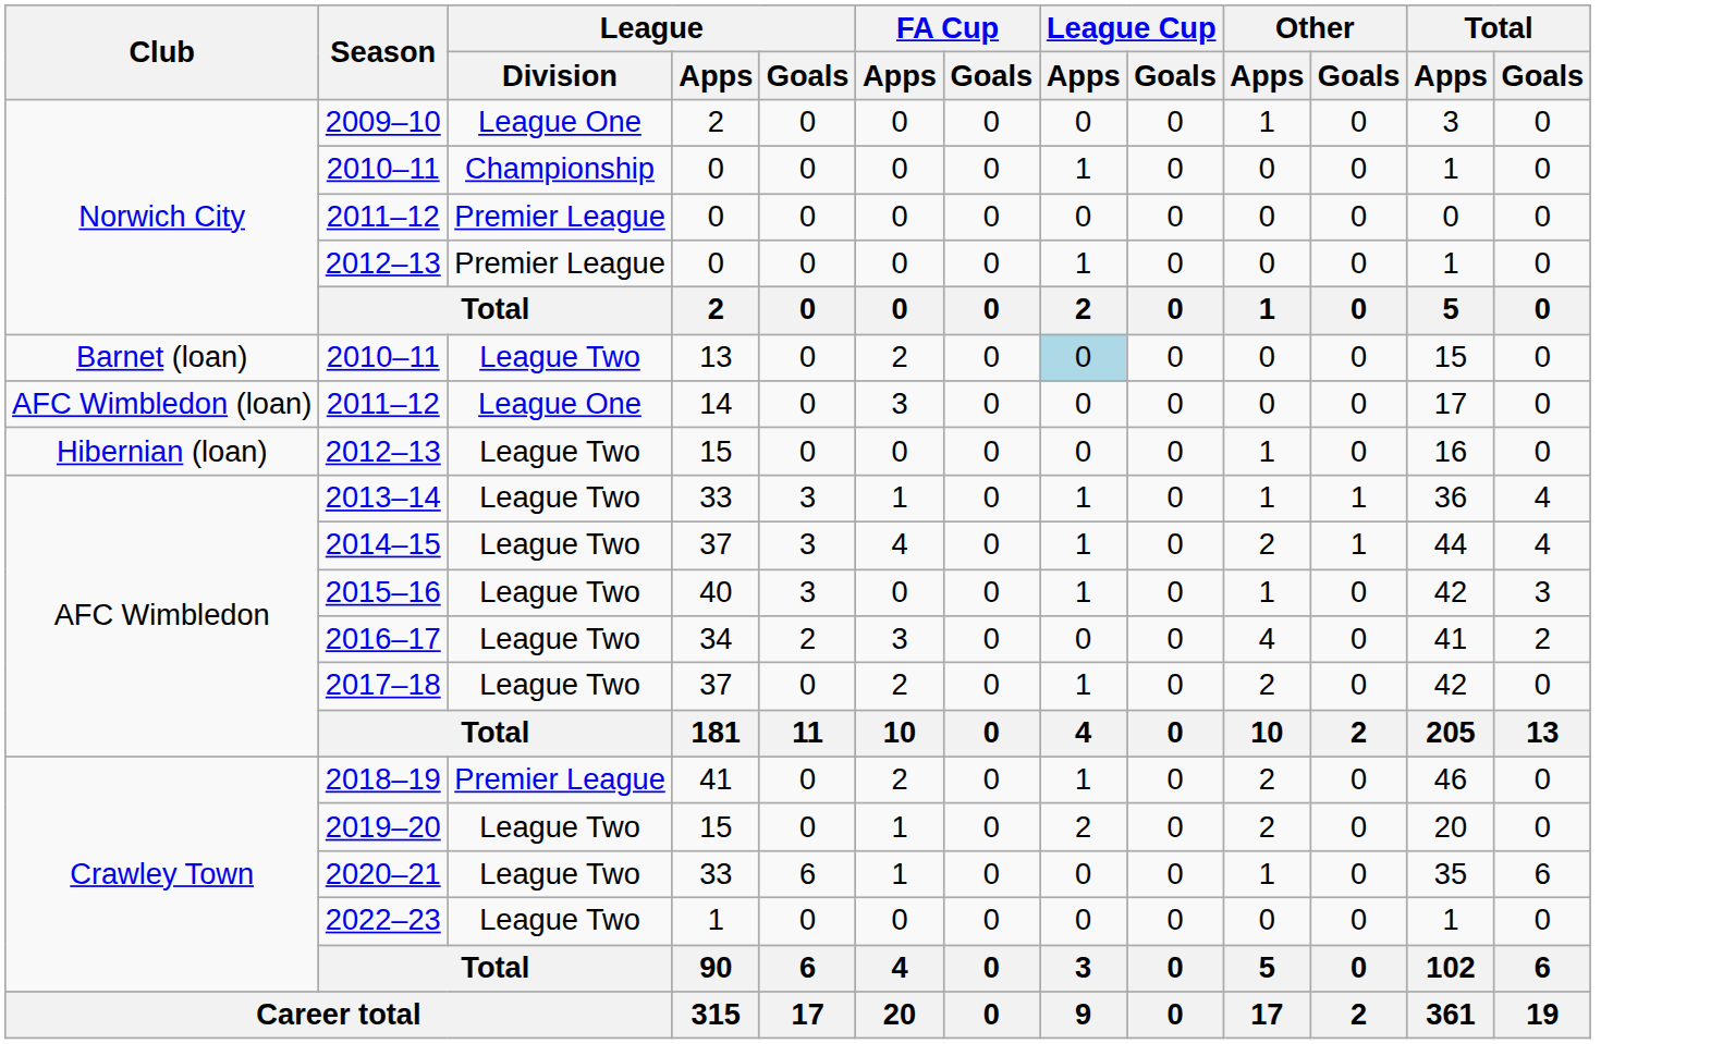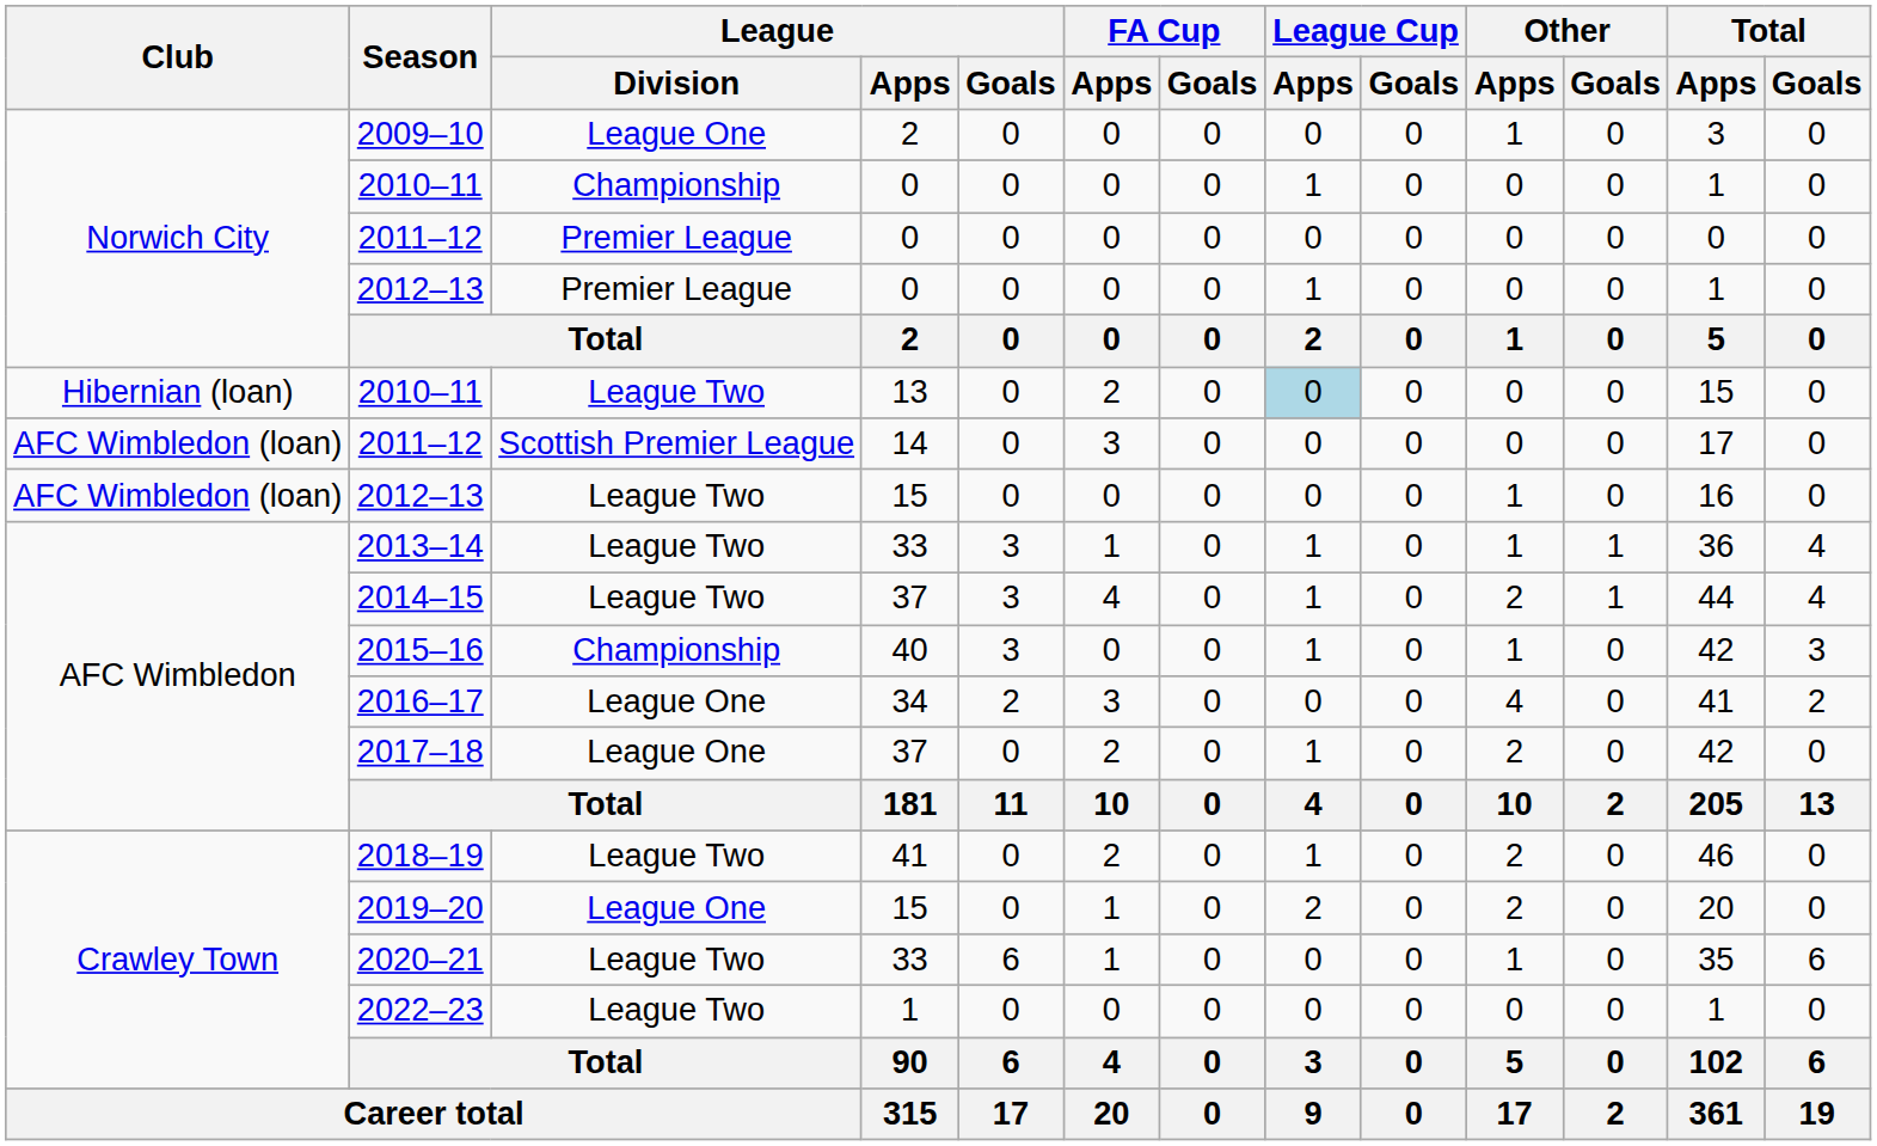2010–11 / 13 | Club: Barnet (loan) -> Hibernian (loan)
2011–12 / 14 | League / Division: League One -> Scottish Premier League
2012–13 / 15 | Club: Hibernian (loan) -> AFC Wimbledon (loan)
2015–16 | League / Division: League Two -> Championship
2016–17 | League / Division: League Two -> League One
2017–18 | League / Division: League Two -> League One
2018–19 | League / Division: Premier League -> League Two
2019–20 | League / Division: League Two -> League One
